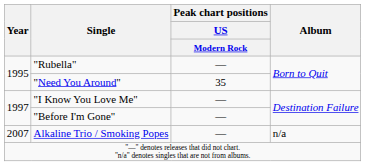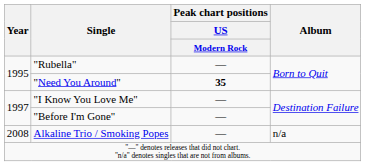"Need You Around" | Peak chart positions / US / Modern Rock: normal -> bold
Alkaline Trio / Smoking Popes | Year: 2007 -> 2008
